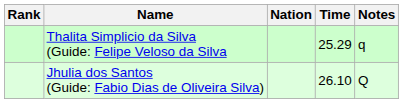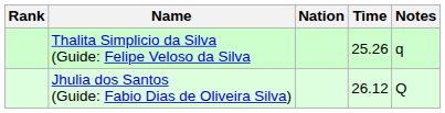Thalita Simplicio da Silva (Guide: Felipe Veloso da Silva | Time: 25.29 -> 25.26
Jhulia dos Santos (Guide: Fabio Dias de Oliveira Silva) | Time: 26.10 -> 26.12
